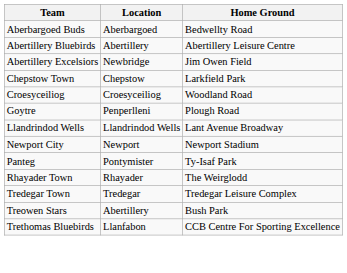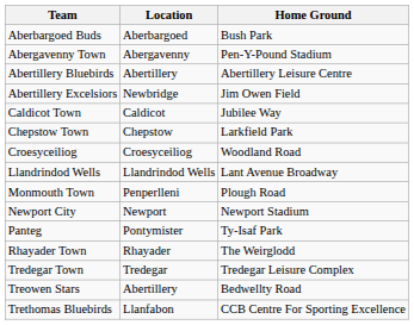Aberbargoed Buds | Home Ground: Bedwellty Road -> Bush Park
+ row: Abergavenny Town | Abergavenny | Pen-Y-Pound Stadium
+ row: Caldicot Town | Caldicot | Jubilee Way
- row: Goytre | Penperlleni | Plough Road
+ row: Monmouth Town | Penperlleni | Plough Road
Treowen Stars | Home Ground: Bush Park -> Bedwellty Road
